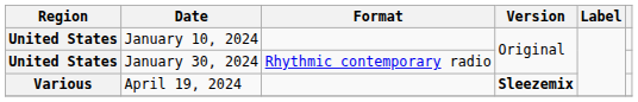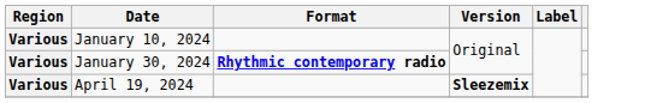January 10, 2024 | Region: United States -> Various
January 30, 2024 | Region: United States -> Various
January 30, 2024 | Format: normal -> bold
